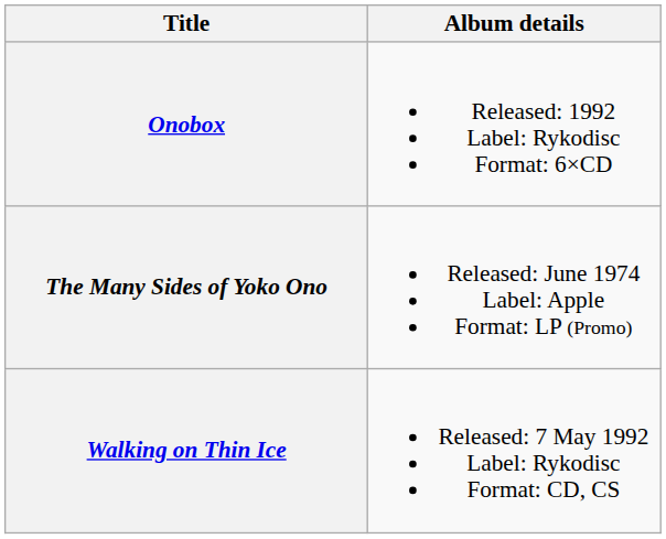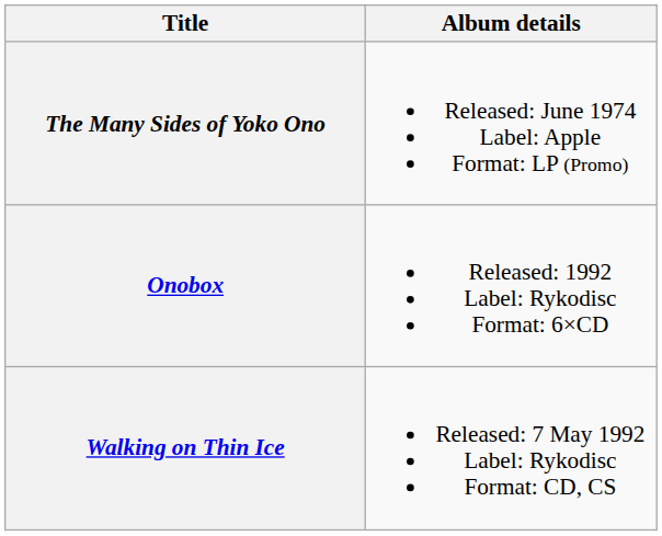rows swapped: The Many Sides of Yoko Ono <-> Onobox
